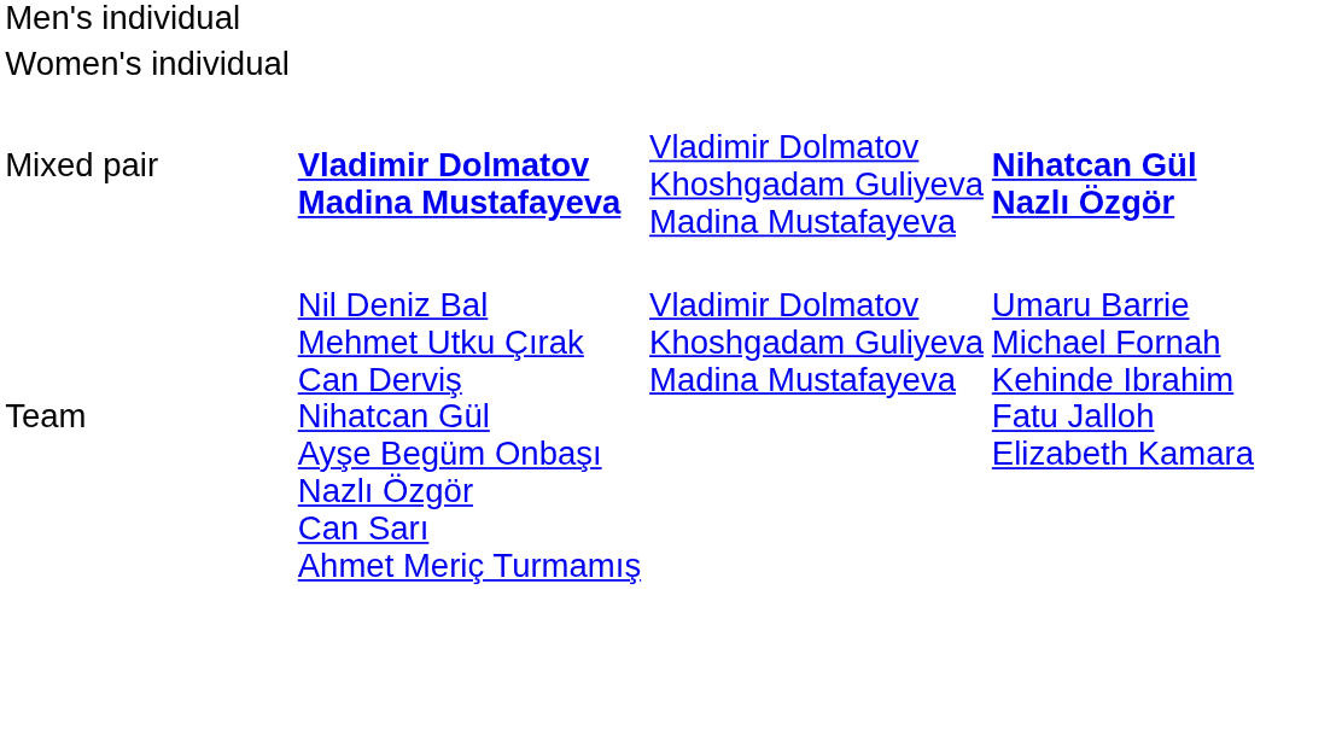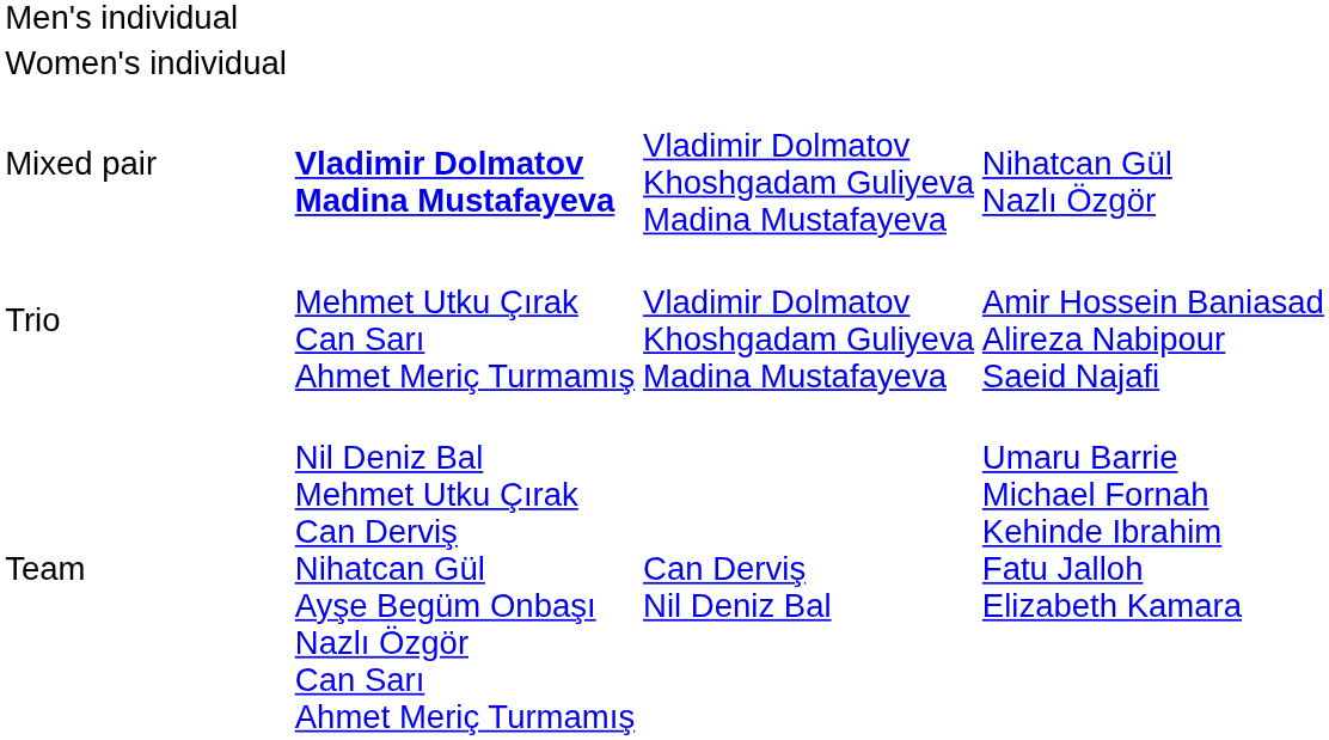Mixed pair | column 4: bold -> normal
+ row: Trio | Mehmet Utku Çırak Can Sarı Ahmet Meriç Turmamış | Vladimir Dolmatov Khoshgadam Guliyeva Madina Mustafayeva | Amir Hossein Baniasad Alireza Nabipour Saeid Najafi
Team | column 3: Vladimir Dolmatov Khoshgadam Guliyeva Madina Mustafayeva -> Can Derviş Nil Deniz Bal
